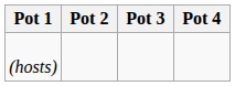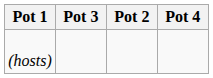columns swapped: Pot 2 <-> Pot 3
